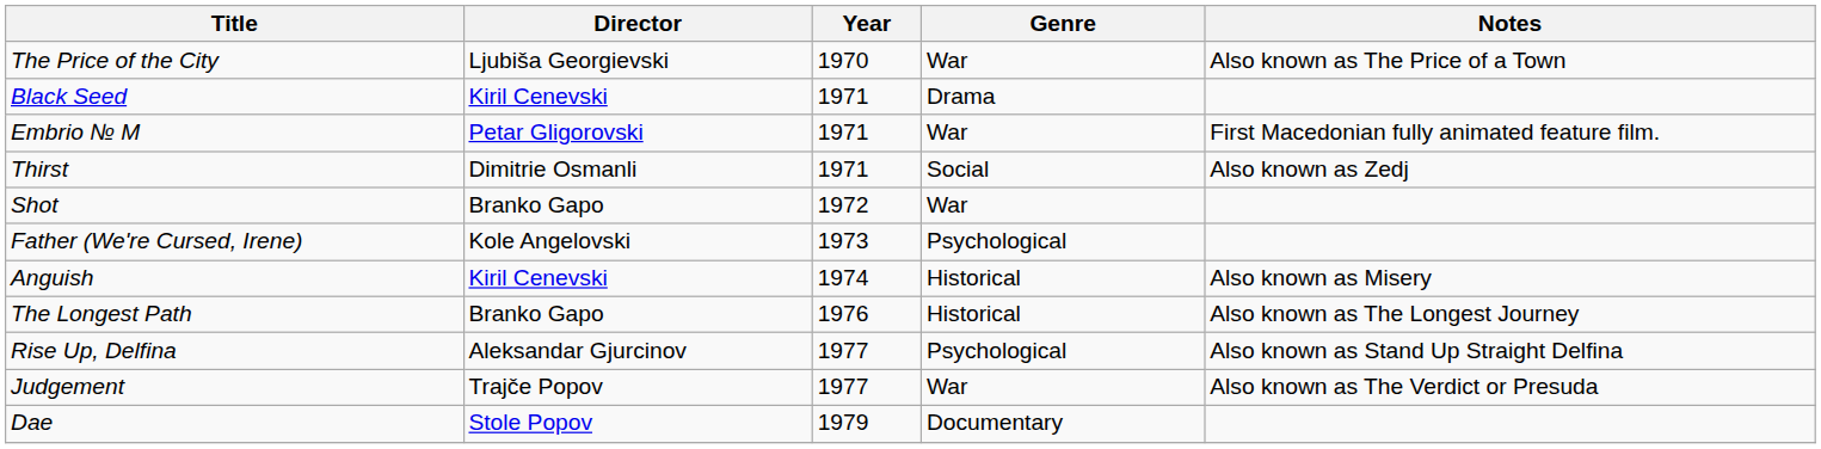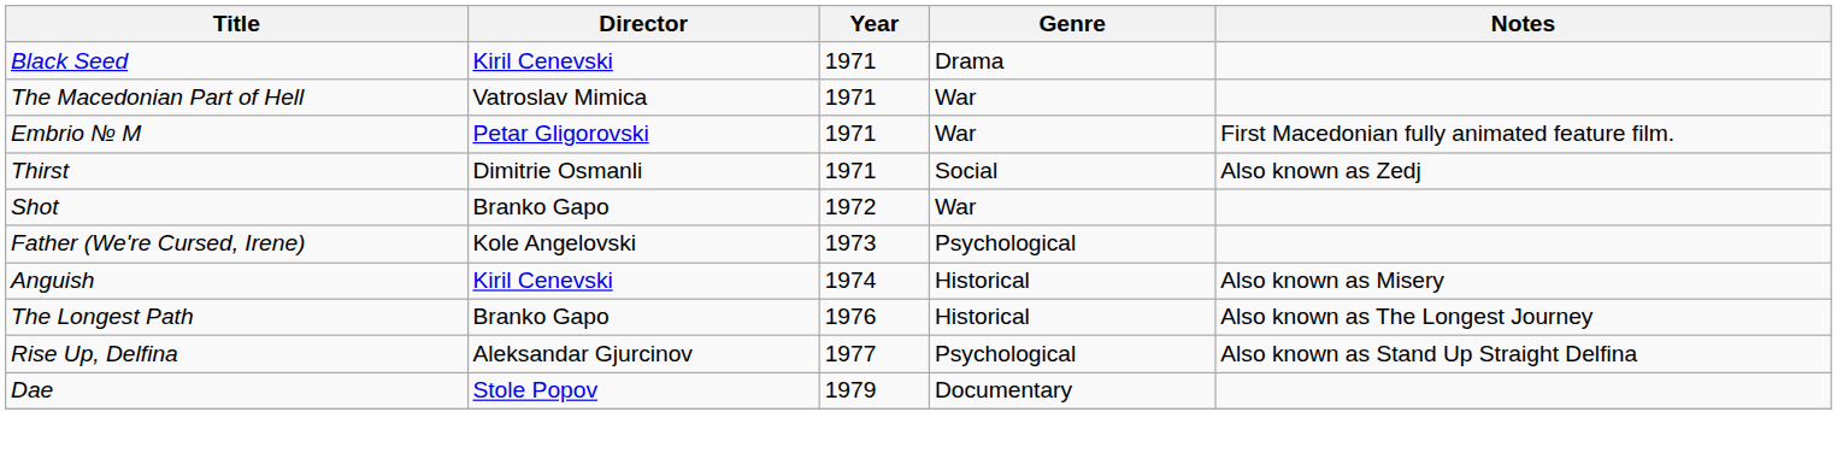- row: The Price of the City | Ljubiša Georgievski | 1970 | War | Also known as The Price of a Town
+ row: The Macedonian Part of Hell | Vatroslav Mimica | 1971 | War
- row: Judgement | Trajče Popov | 1977 | War | Also known as The Verdict or Presuda
